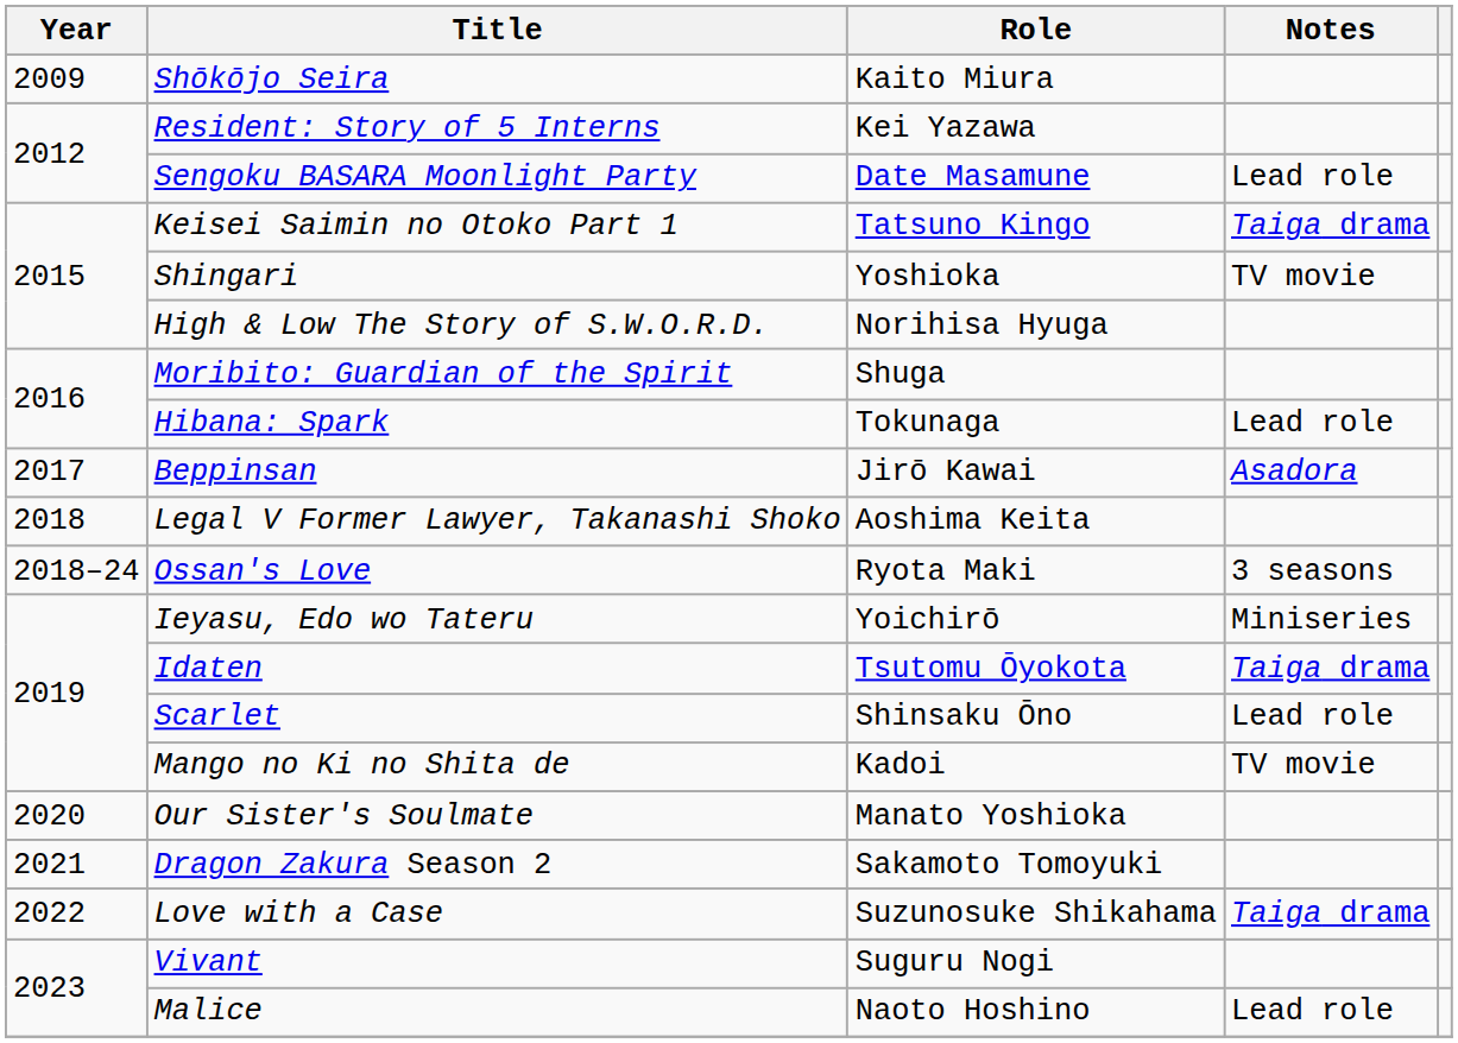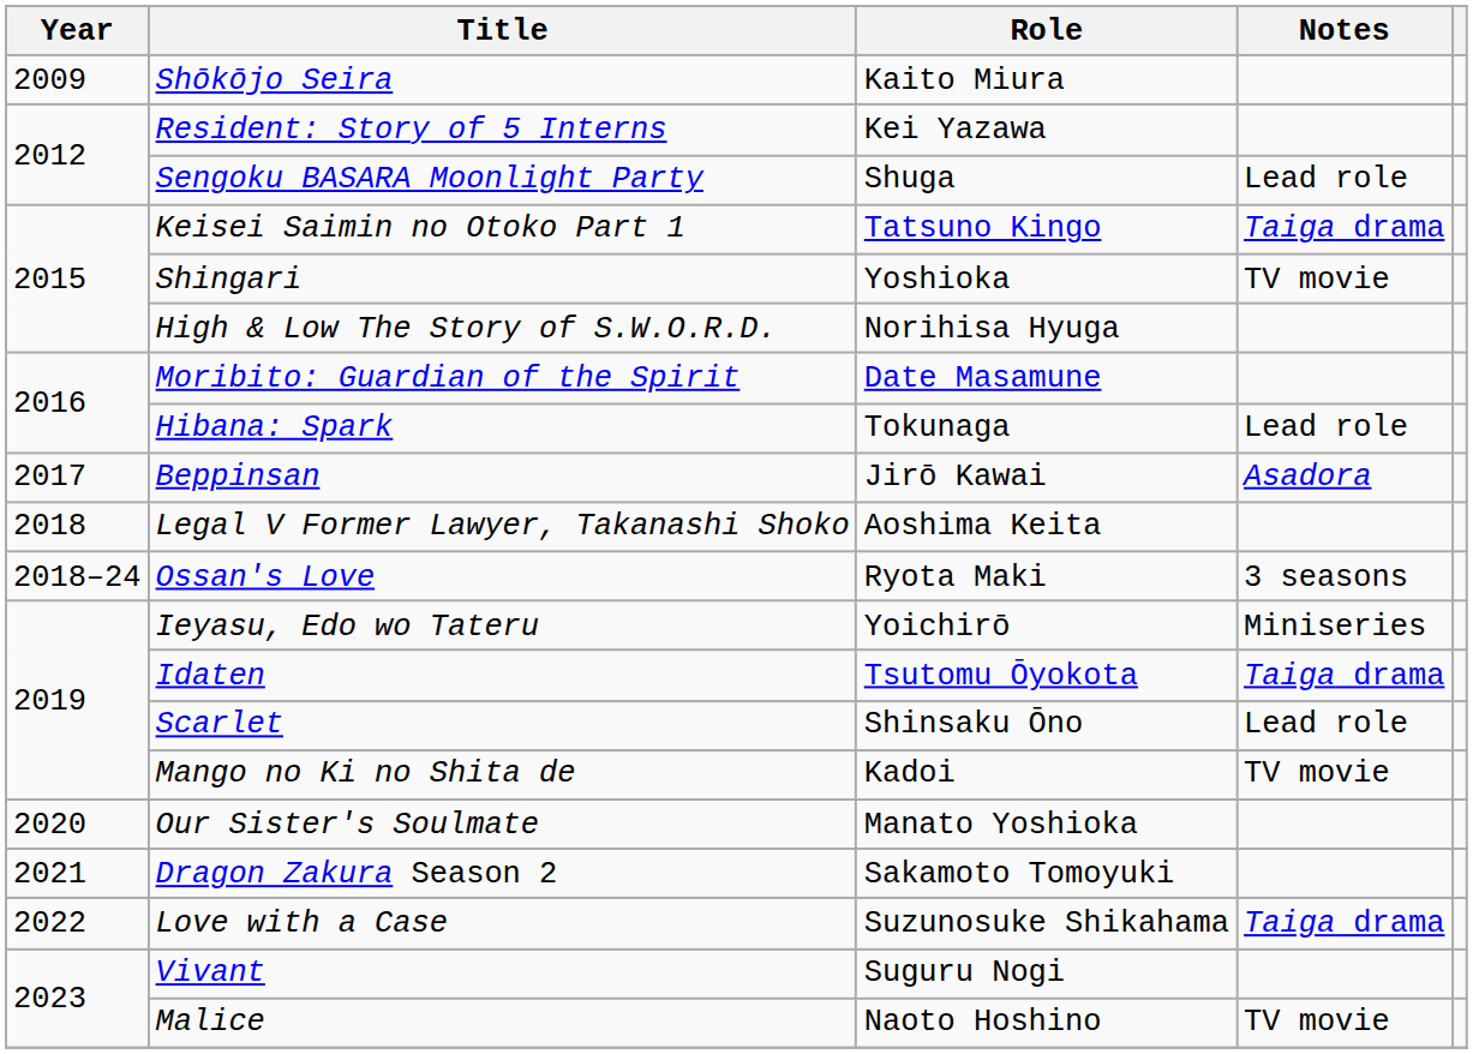Sengoku BASARA Moonlight Party | Role: Date Masamune -> Shuga
Moribito: Guardian of the Spirit | Role: Shuga -> Date Masamune
Malice | Notes: Lead role -> TV movie
